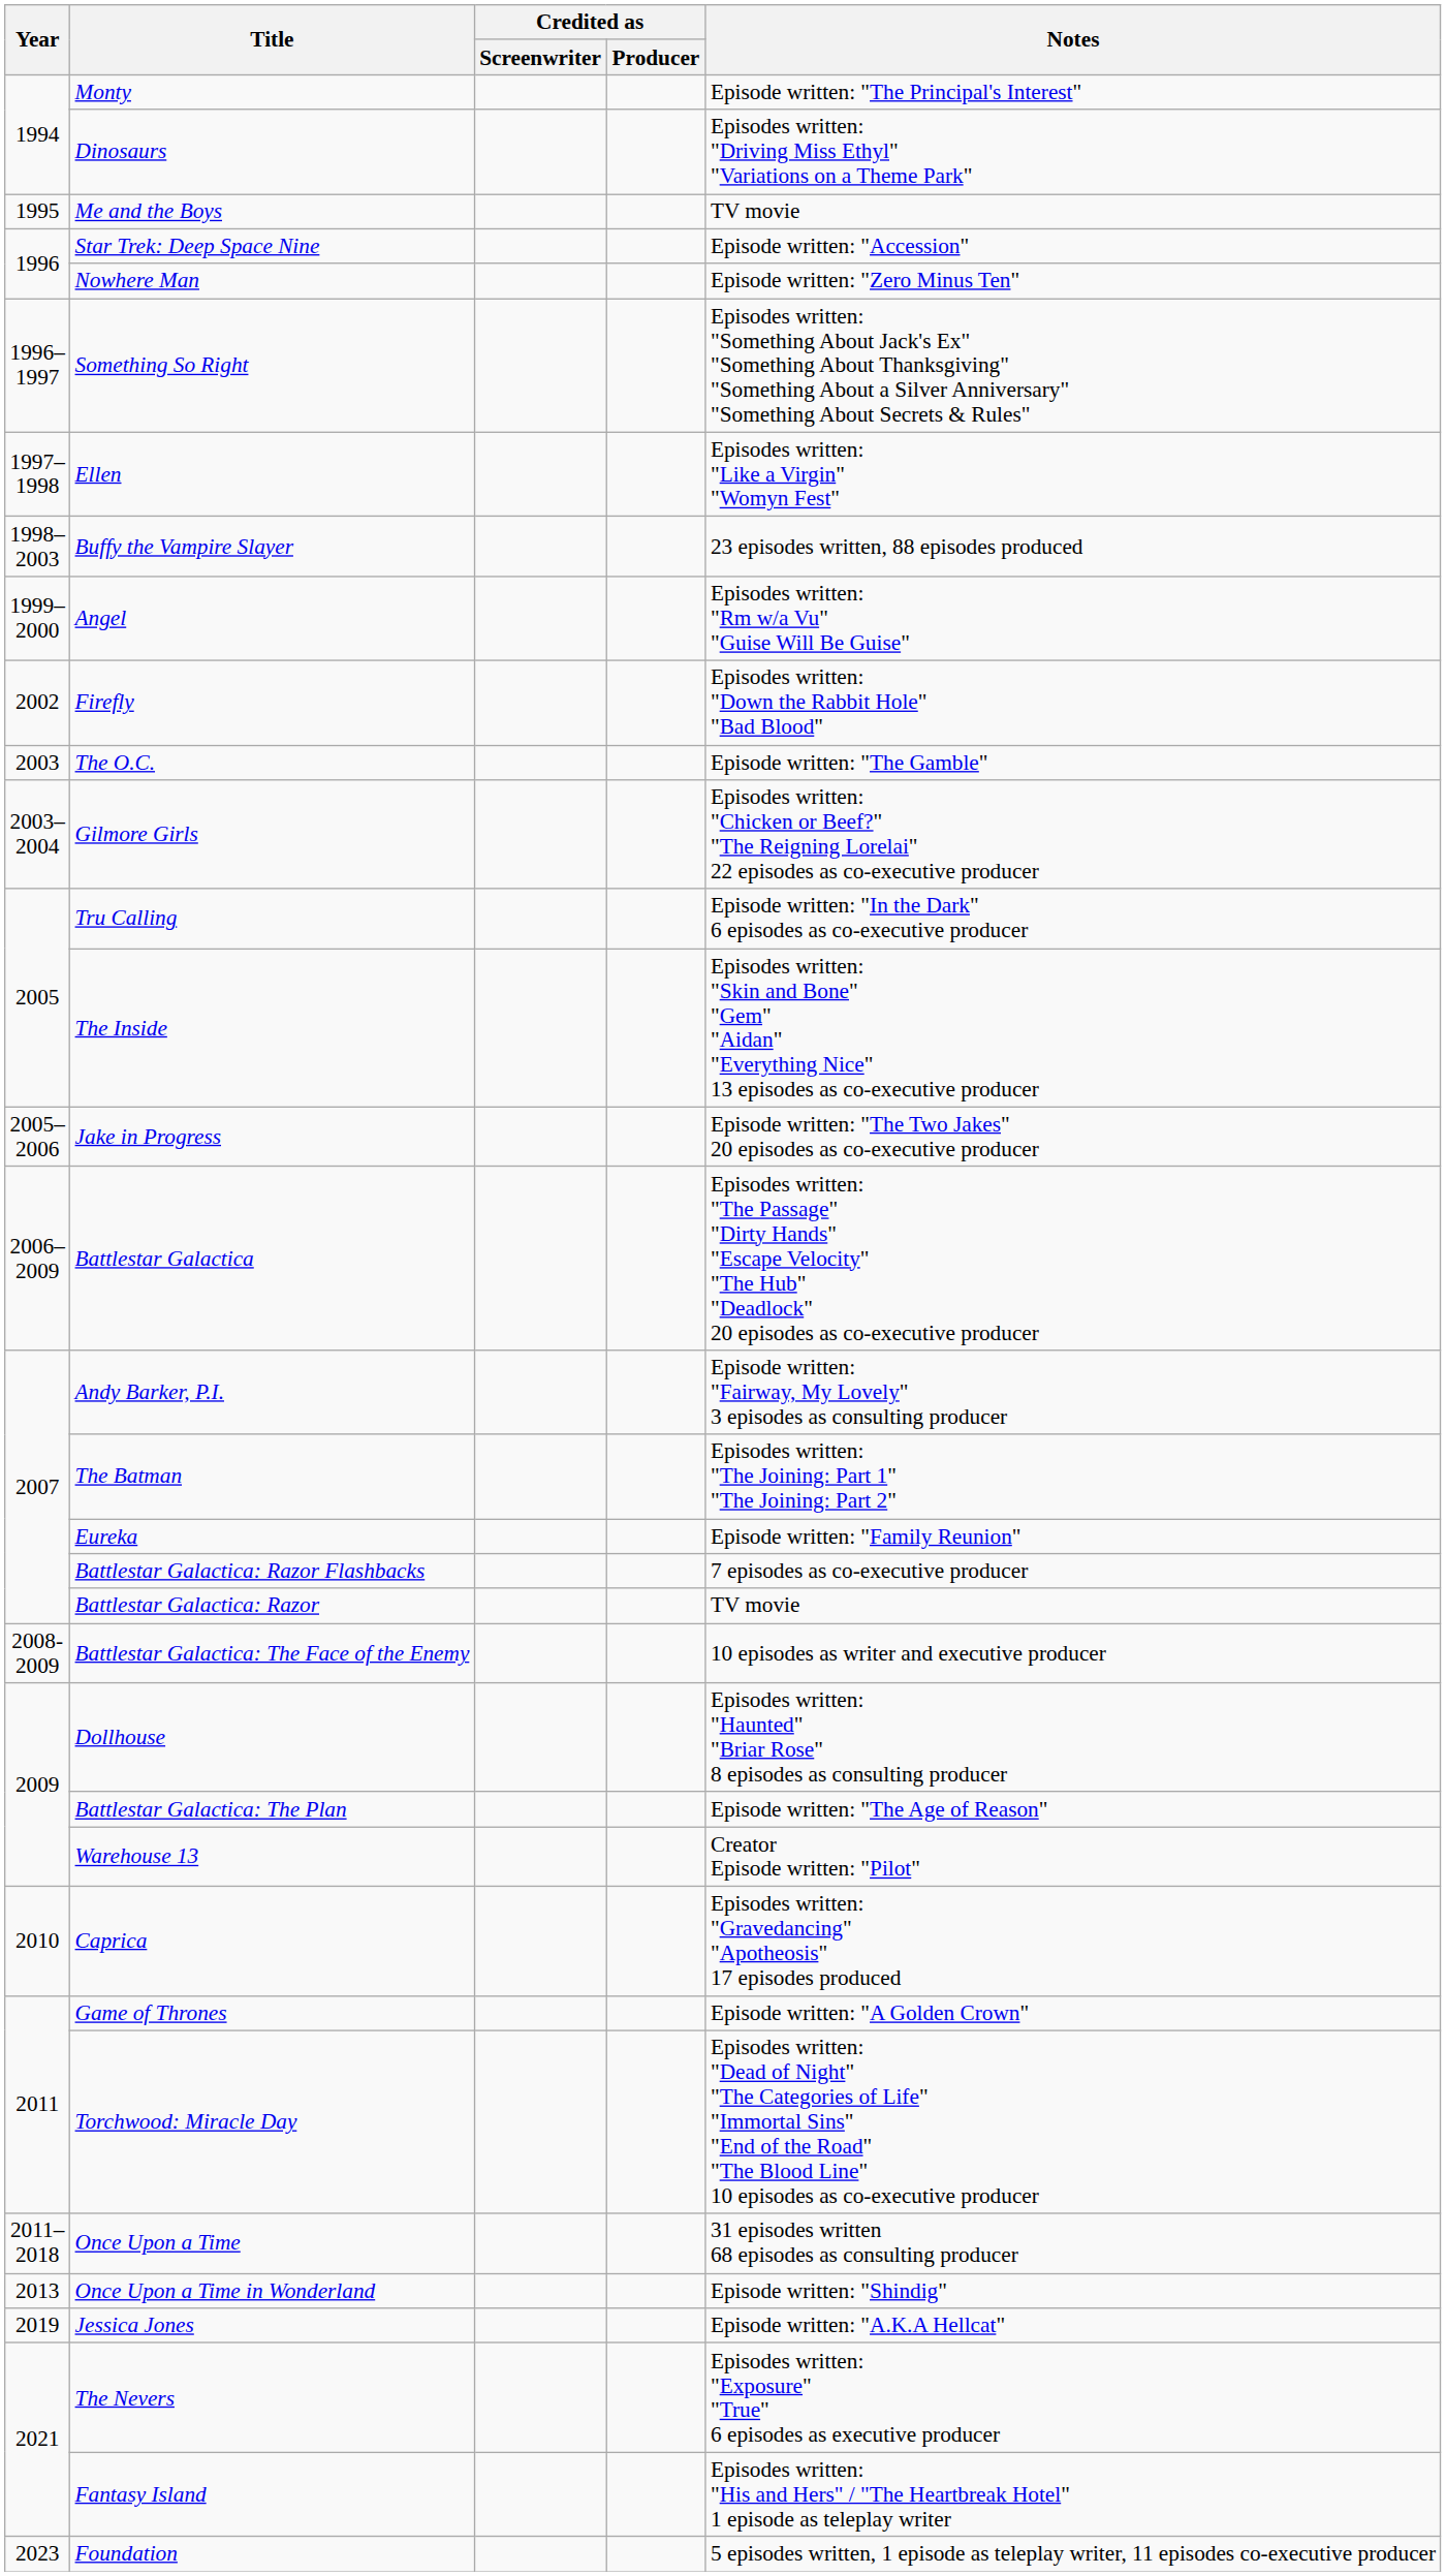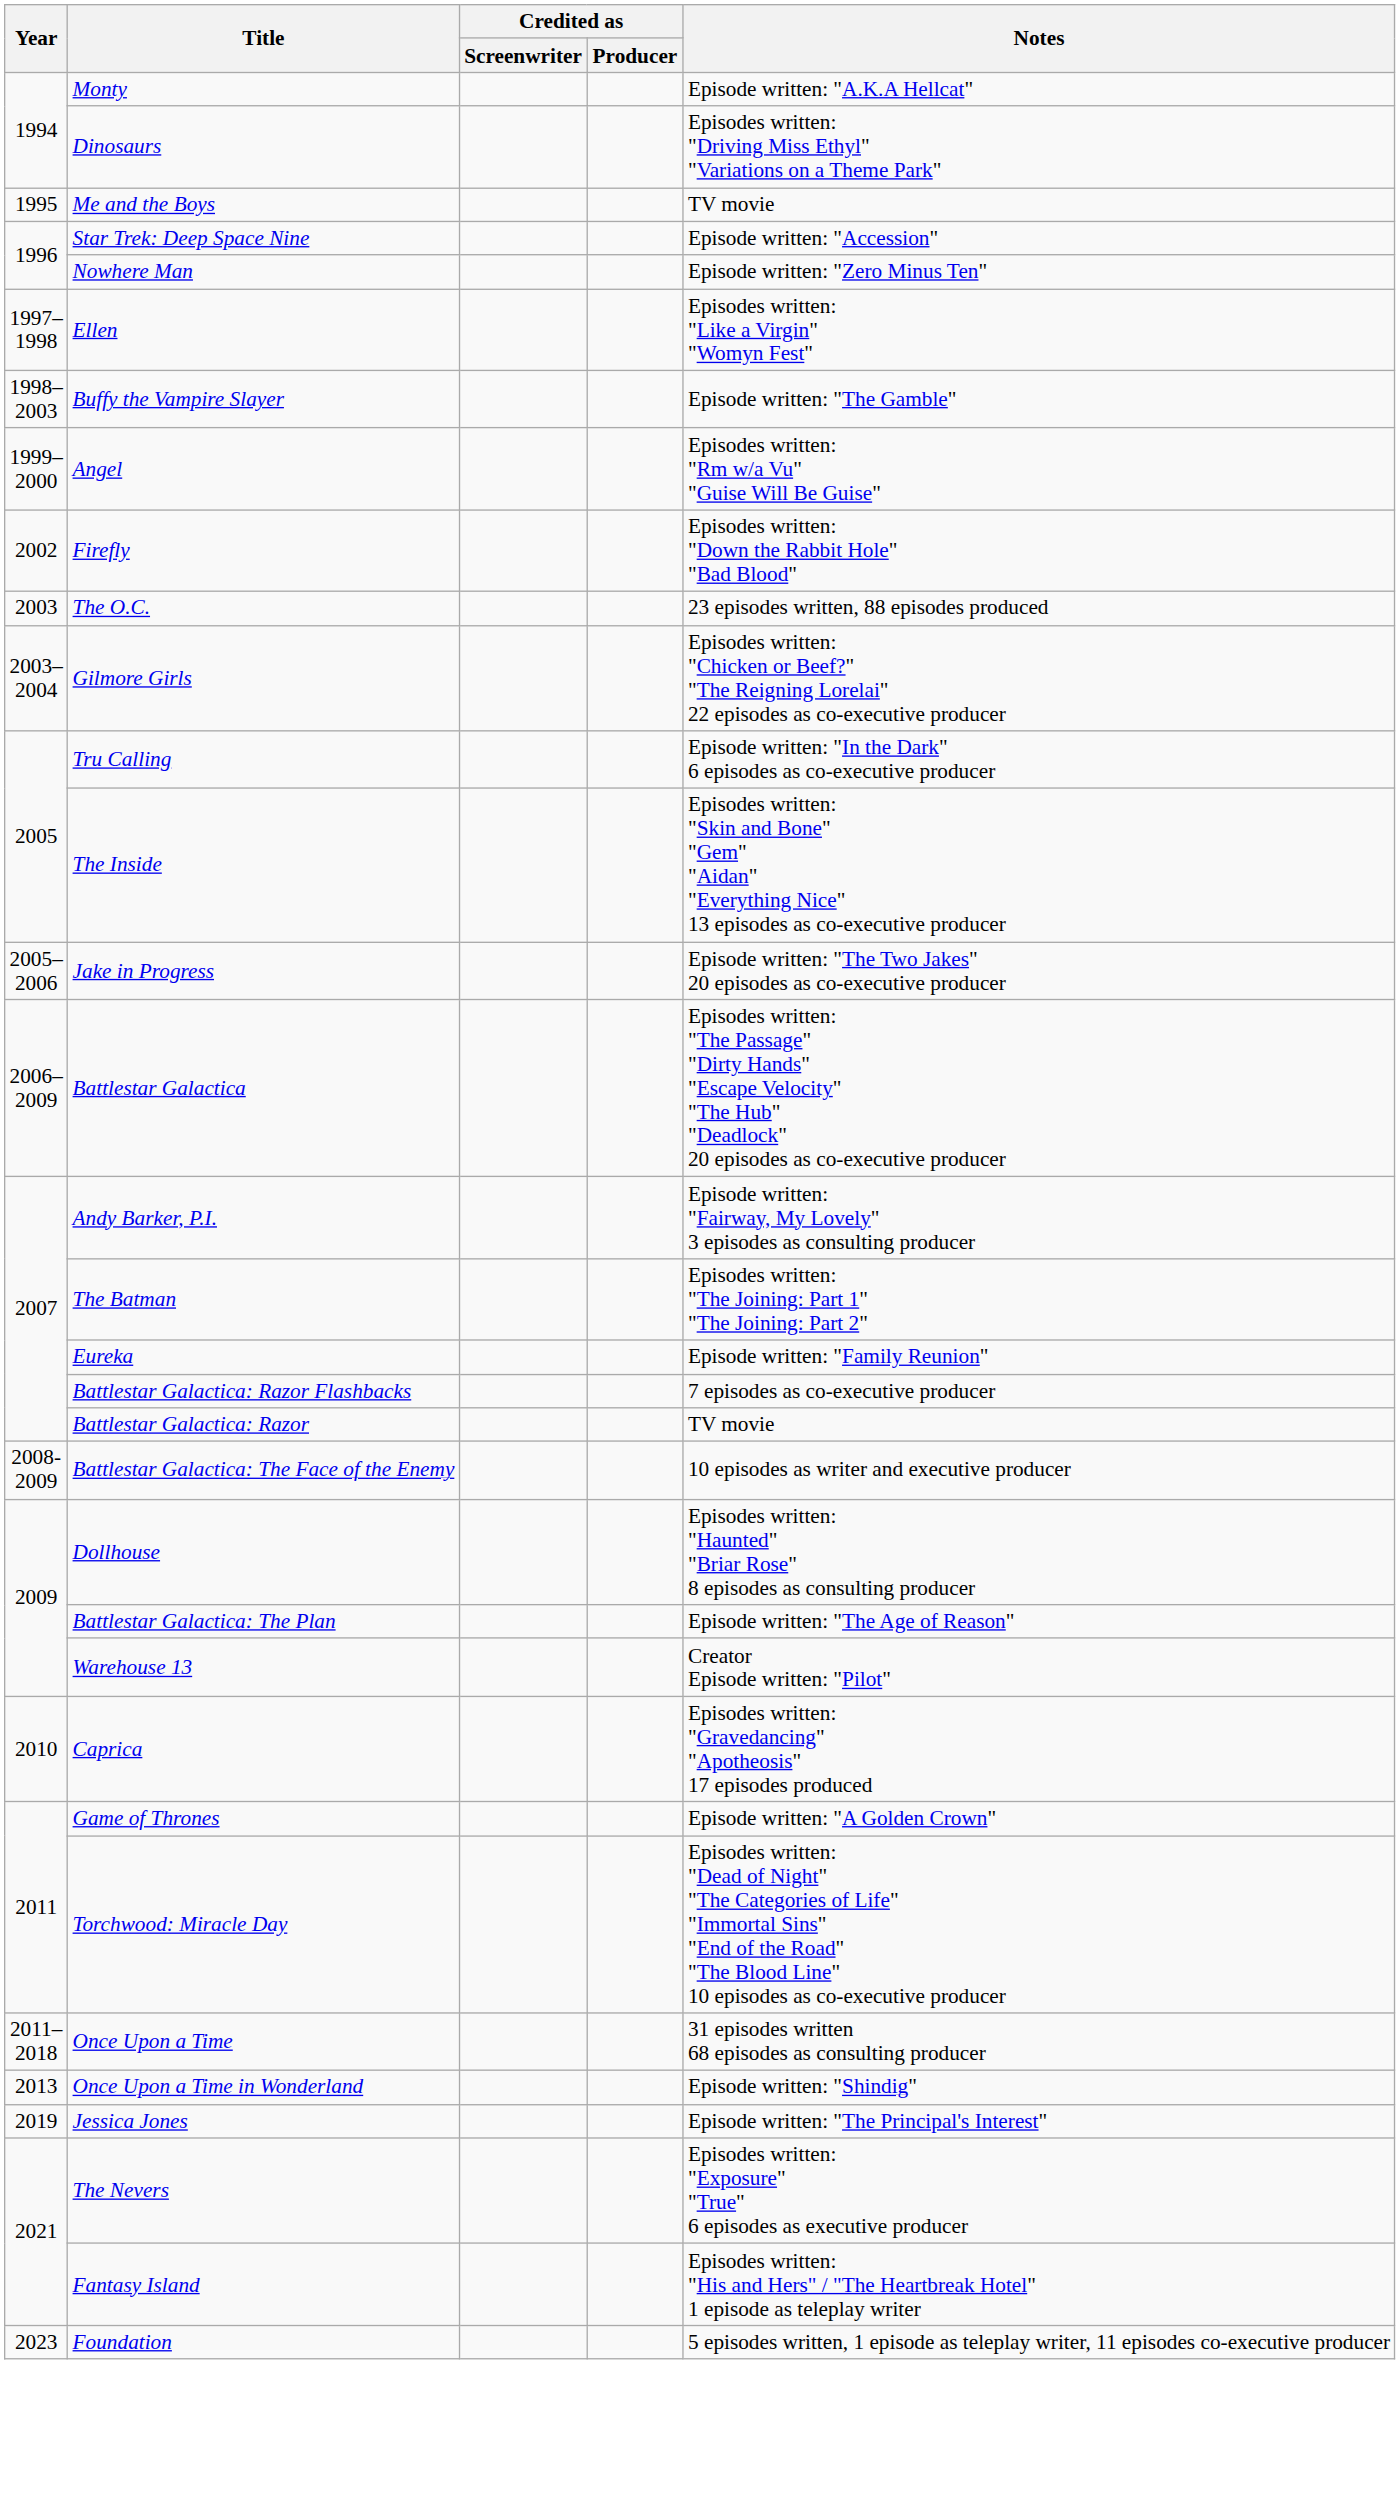Monty | Notes: Episode written: "The Principal's Interest" -> Episode written: "A.K.A Hellcat"
- row: 1996–1997 | Something So Right | Episodes written: "Something About Jack's Ex" "Something About Thanksgiving" "Something About a Silver Anniversary" "Something About Secrets & Rules"
Buffy the Vampire Slayer | Notes: 23 episodes written, 88 episodes produced -> Episode written: "The Gamble"
The O.C. | Notes: Episode written: "The Gamble" -> 23 episodes written, 88 episodes produced
Jessica Jones | Notes: Episode written: "A.K.A Hellcat" -> Episode written: "The Principal's Interest"
